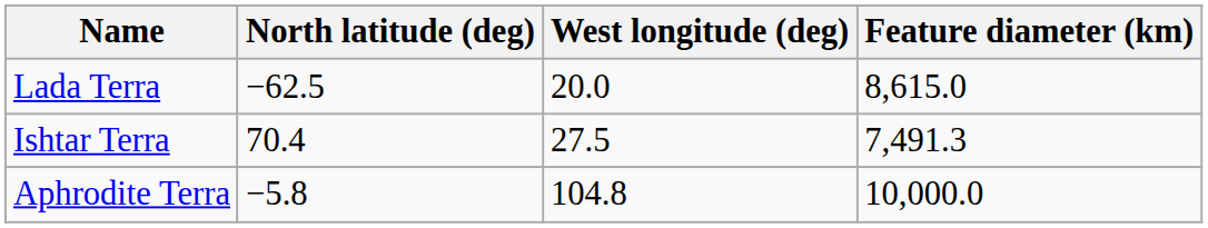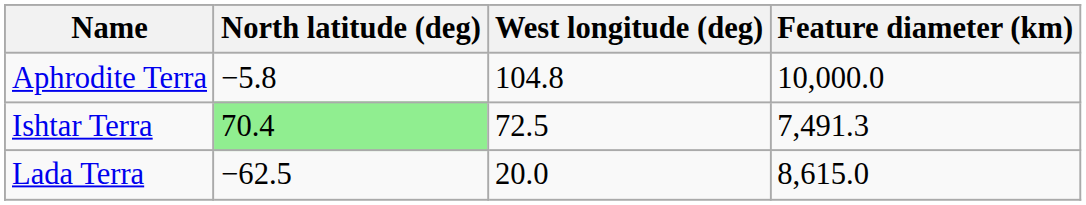rows swapped: Aphrodite Terra <-> Lada Terra
Ishtar Terra | North latitude (deg): no background -> lightgreen background
Ishtar Terra | West longitude (deg): 27.5 -> 72.5
